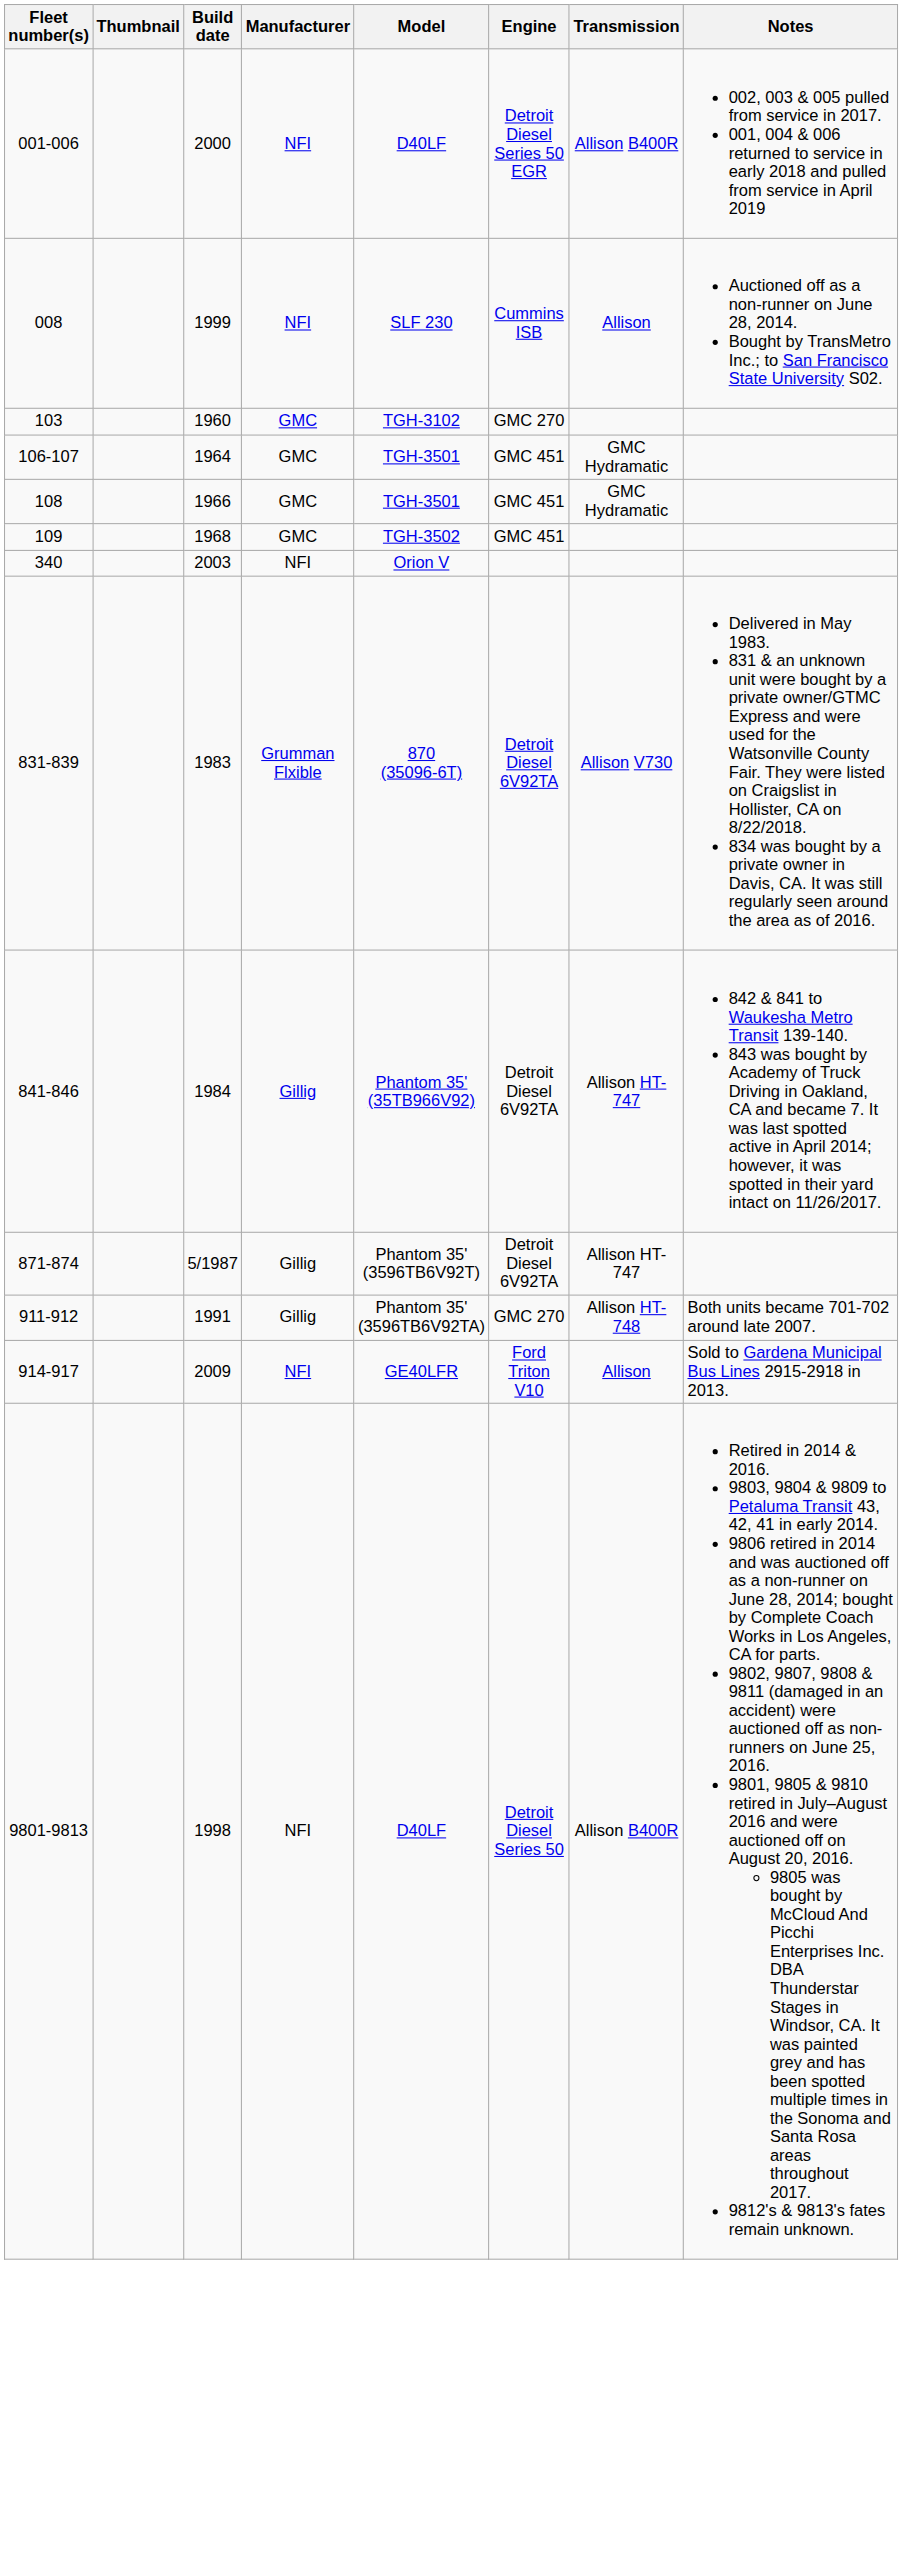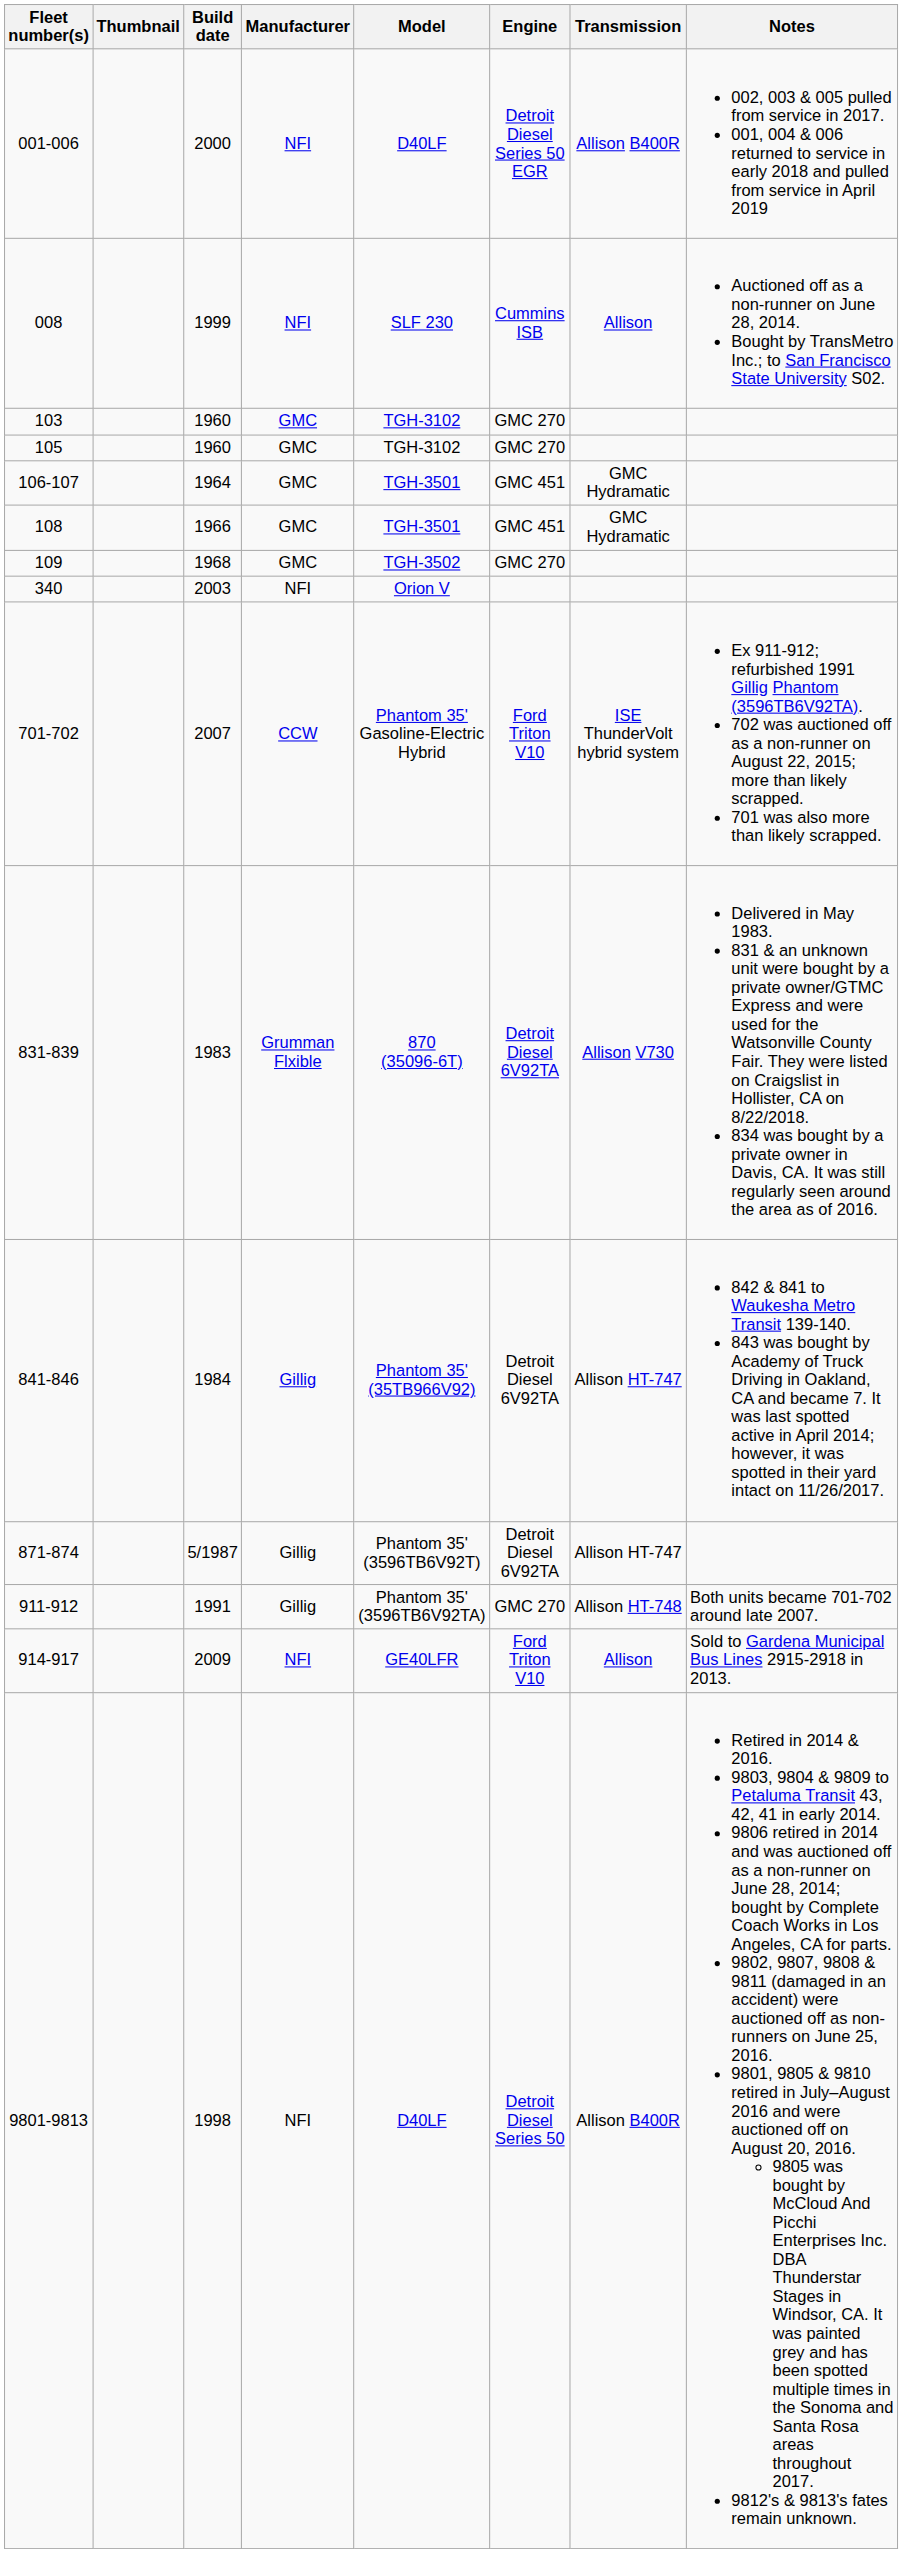+ row: 105 | 1960 | GMC | TGH-3102 | GMC 270
109 | Engine: GMC 451 -> GMC 270
+ row: 701-702 | 2007 | CCW | Phantom 35' Gasoline-Electric Hybrid | Ford Triton V10 | ISE ThunderVolt hybrid system | Ex 911-912; refurbished 1991 Gillig Phantom (3596TB6V92TA). 702 was auctioned off as a non-runner on August 22, 2015; more than likely scrapped. 701 was also more than likely scrapped.
